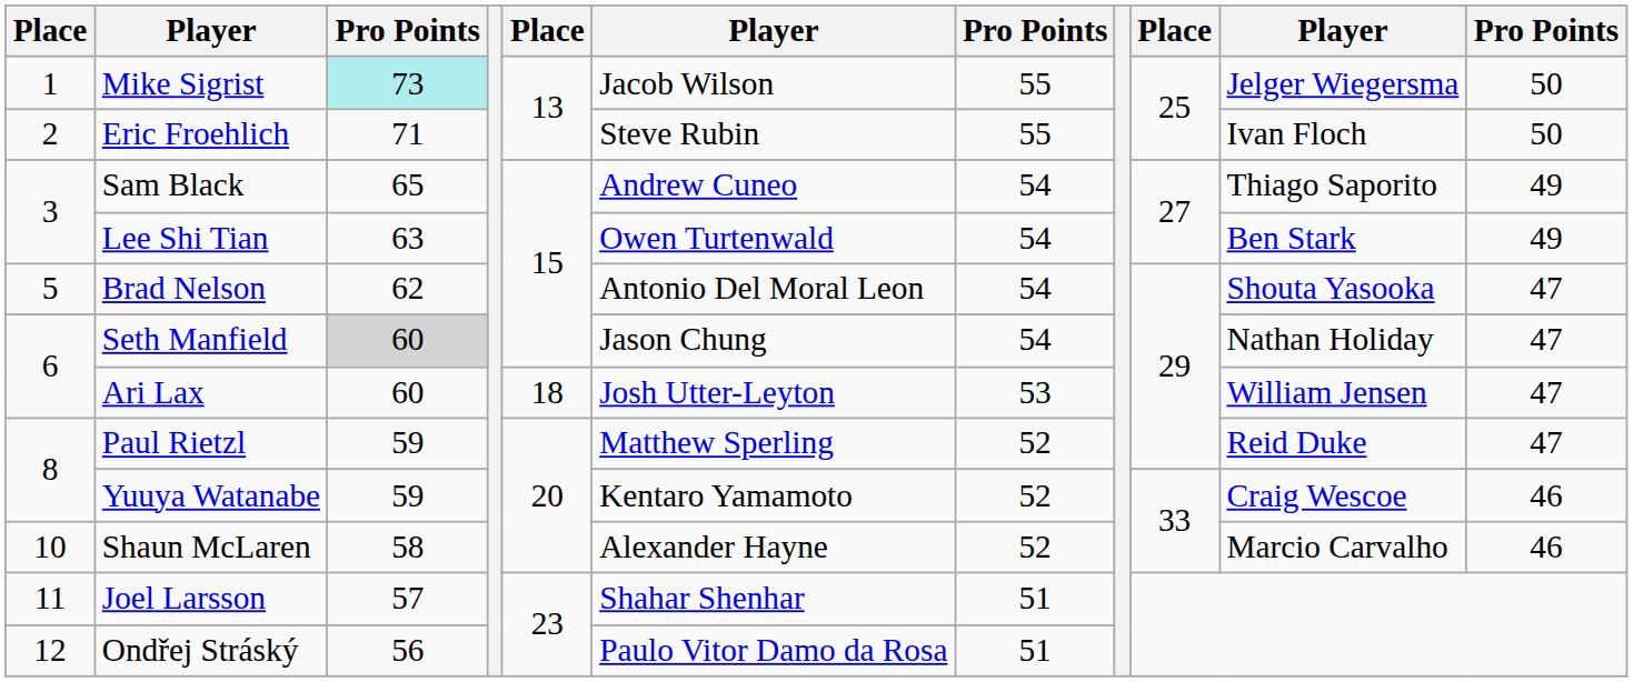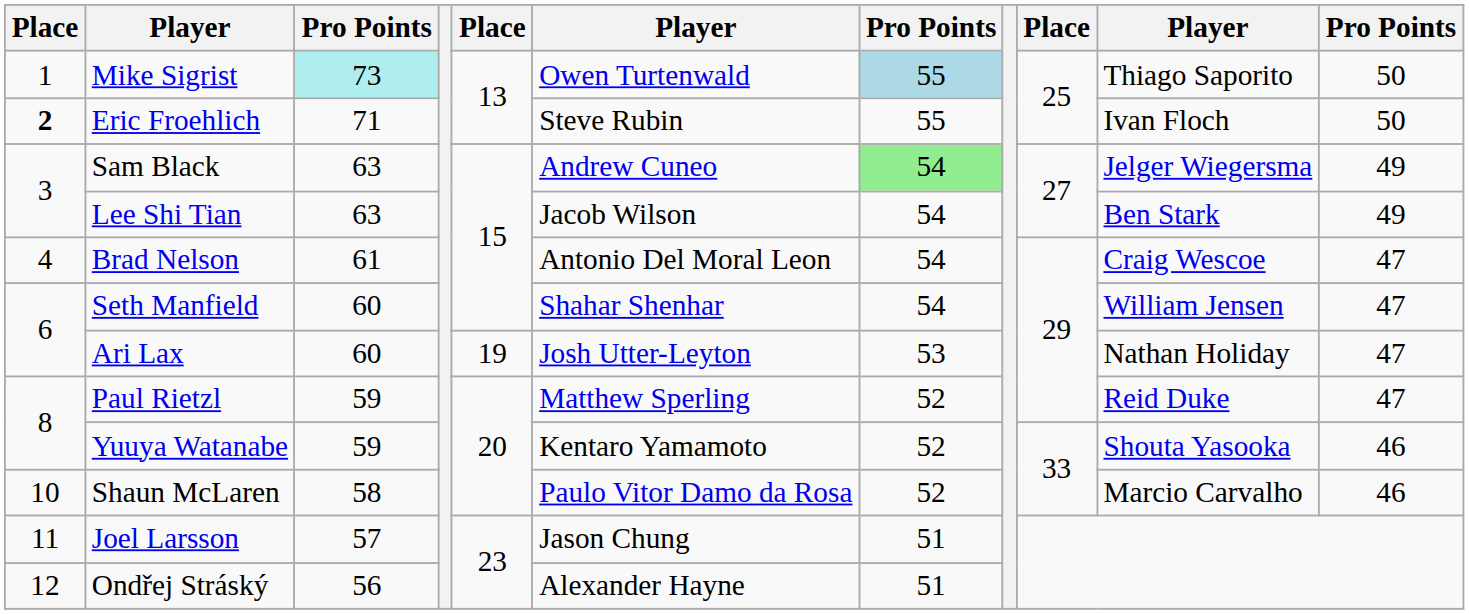Mike Sigrist | column 6: Jacob Wilson -> Owen Turtenwald
Mike Sigrist | column 7: no background -> lightblue background
Mike Sigrist | column 10: Jelger Wiegersma -> Thiago Saporito
Eric Froehlich | column 1: normal -> bold
Sam Black | column 3: 65 -> 63
Sam Black | column 7: no background -> lightgreen background
Sam Black | column 10: Thiago Saporito -> Jelger Wiegersma
Lee Shi Tian | column 6: Owen Turtenwald -> Jacob Wilson
Brad Nelson | column 1: 5 -> 4
Brad Nelson | column 3: 62 -> 61
Brad Nelson | column 10: Shouta Yasooka -> Craig Wescoe
Seth Manfield | column 3: lightgrey background -> no background
Seth Manfield | column 6: Jason Chung -> Shahar Shenhar
Seth Manfield | column 10: Nathan Holiday -> William Jensen
Ari Lax | column 5: 18 -> 19
Ari Lax | column 10: William Jensen -> Nathan Holiday
Yuuya Watanabe | column 10: Craig Wescoe -> Shouta Yasooka
Shaun McLaren | column 6: Alexander Hayne -> Paulo Vitor Damo da Rosa
Joel Larsson | column 6: Shahar Shenhar -> Jason Chung
Ondřej Stráský | column 6: Paulo Vitor Damo da Rosa -> Alexander Hayne
